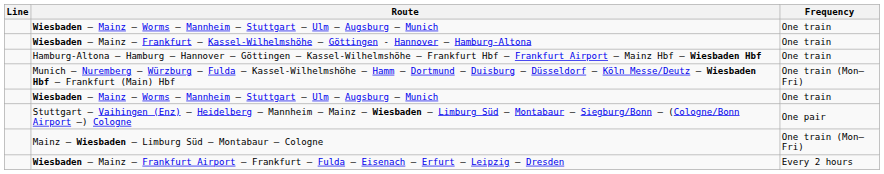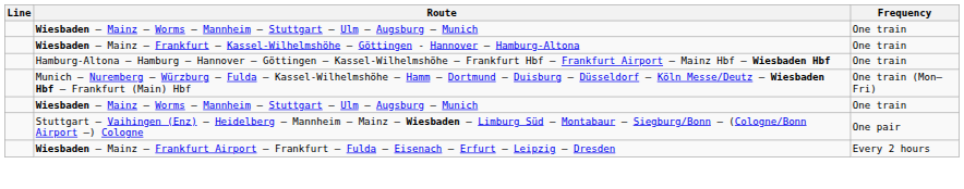- row: Mainz – Wiesbaden – Limburg Süd – Montabaur – Cologne | One train (Mon–Fri)
